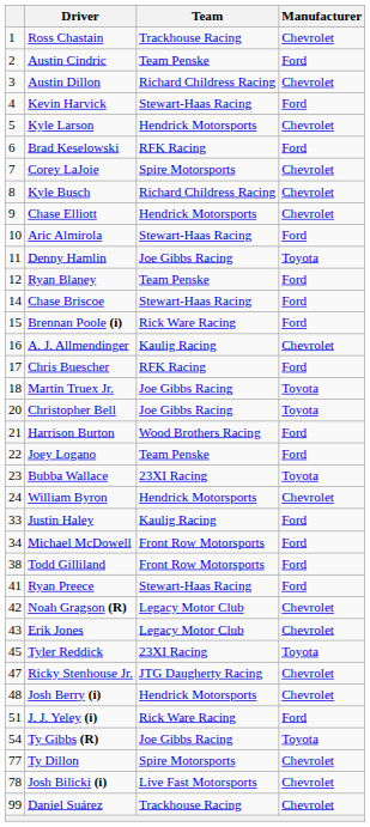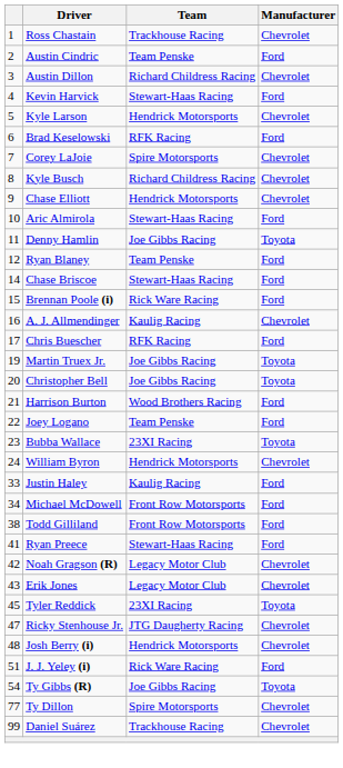Martin Truex Jr. | column 1: 18 -> 19
- row: 78 | Josh Bilicki (i) | Live Fast Motorsports | Chevrolet
